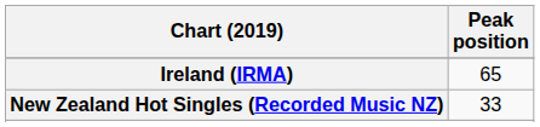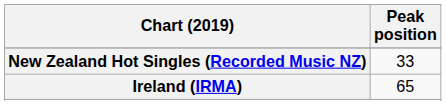rows swapped: Ireland (IRMA) <-> New Zealand Hot Singles (Recorded Music NZ)
